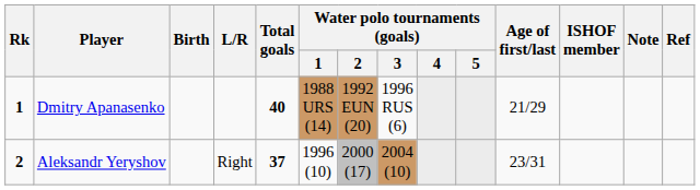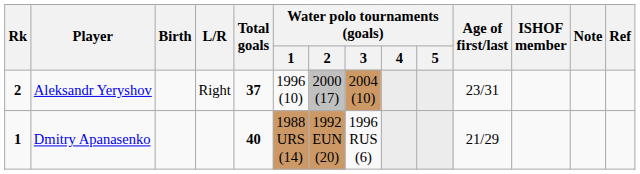rows swapped: Dmitry Apanasenko <-> Aleksandr Yeryshov
